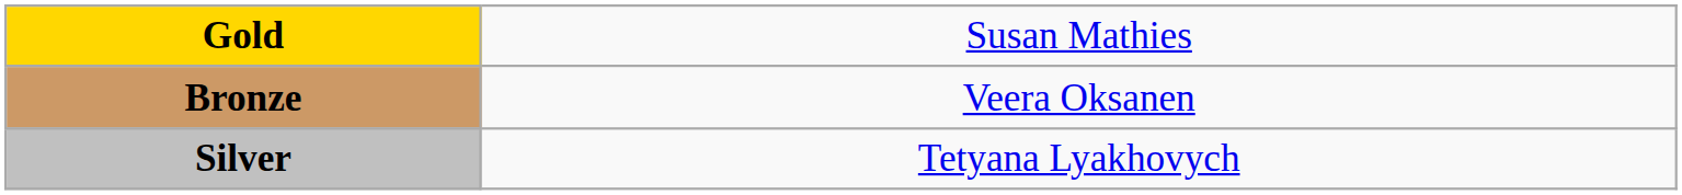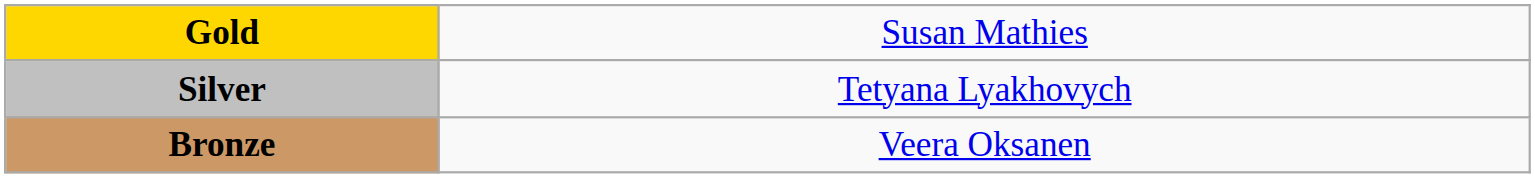rows swapped: Silver <-> Bronze
